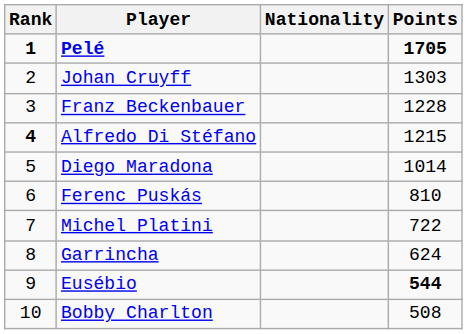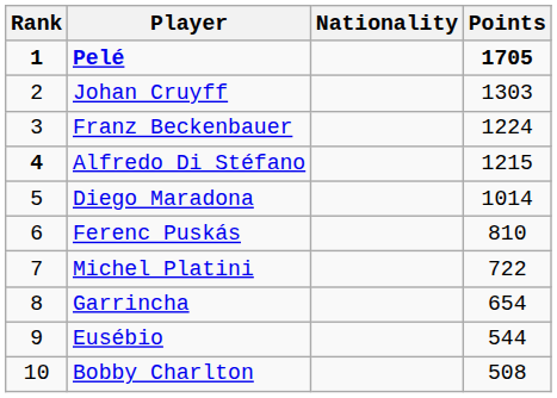Franz Beckenbauer | Points: 1228 -> 1224
Garrincha | Points: 624 -> 654
Eusébio | Points: bold -> normal
